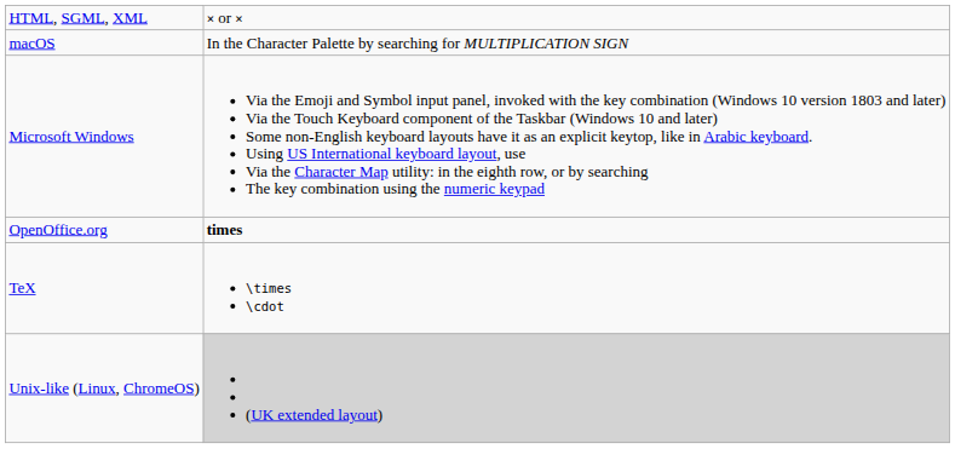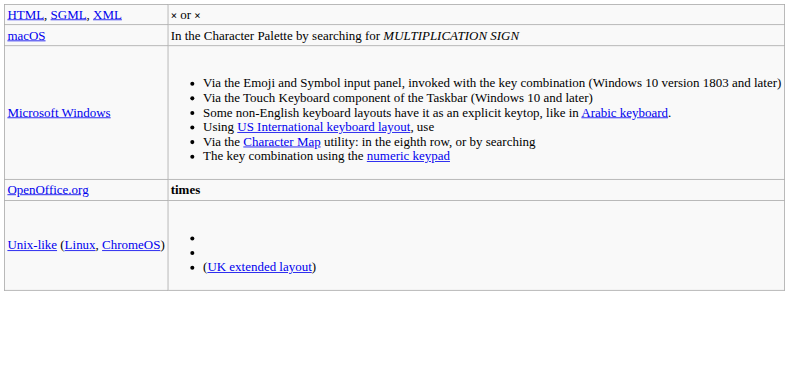- row: TeX | \times \cdot
Unix-like (Linux, ChromeOS) | column 2: lightgrey background -> no background
